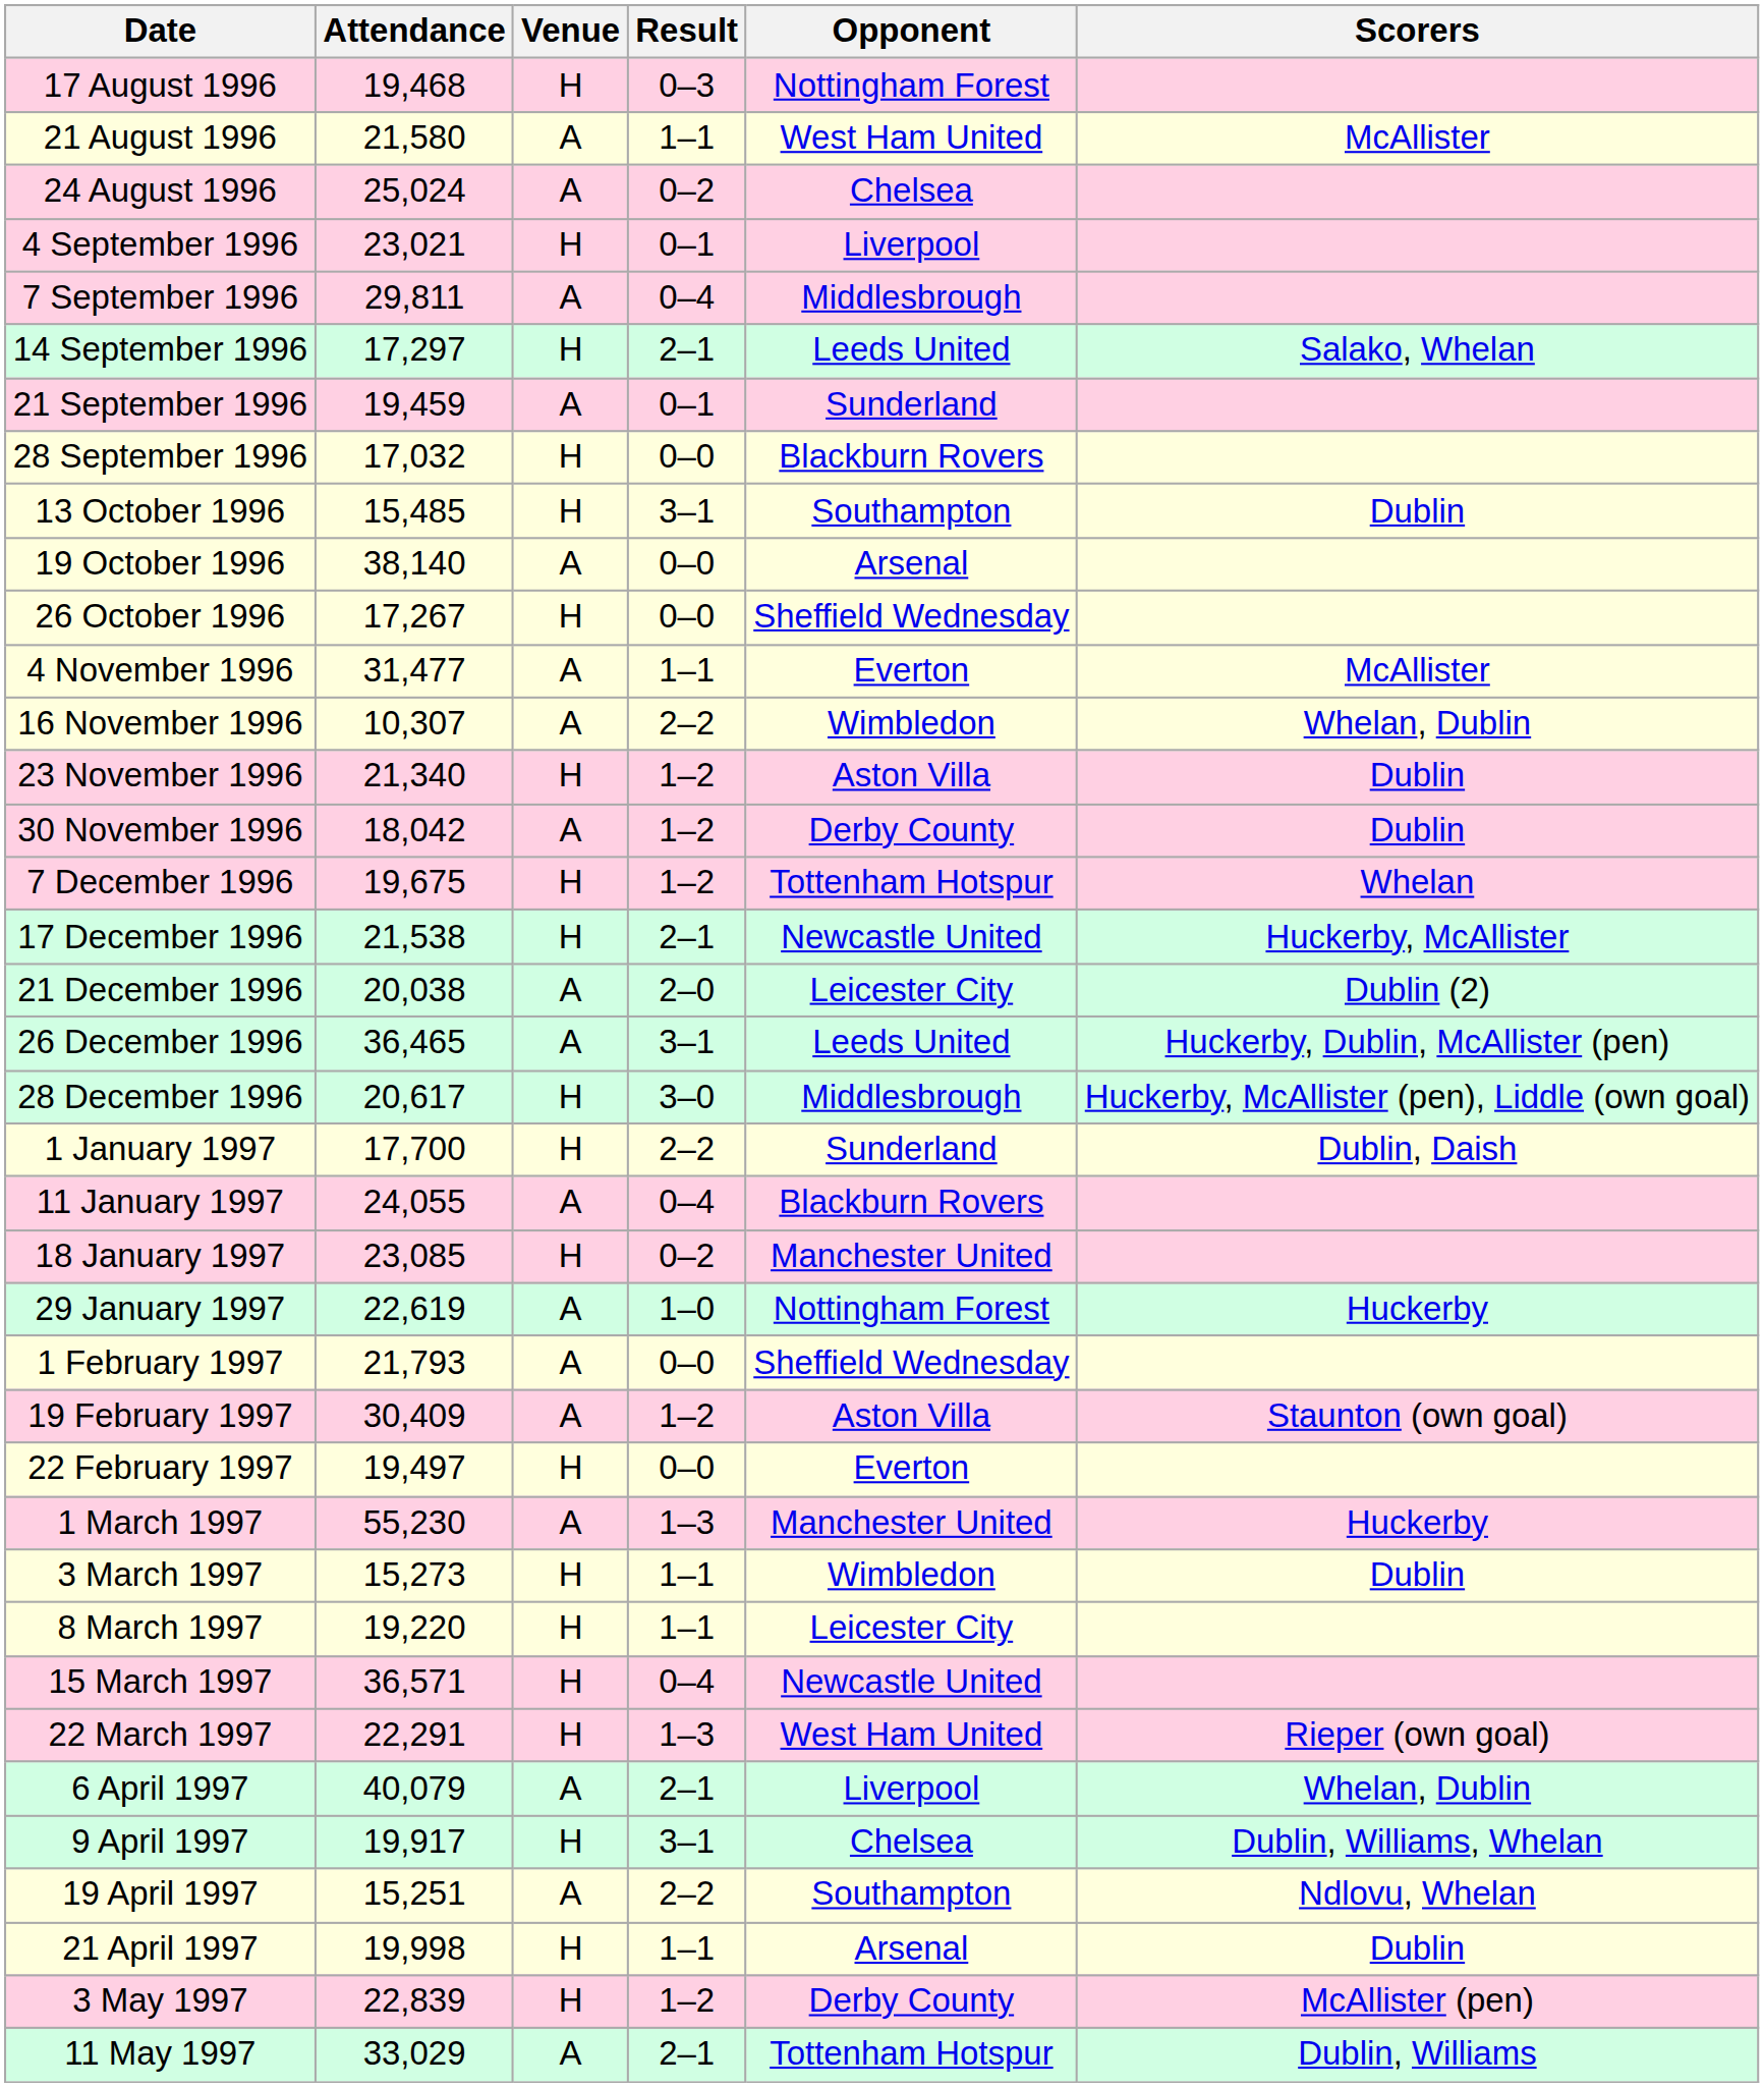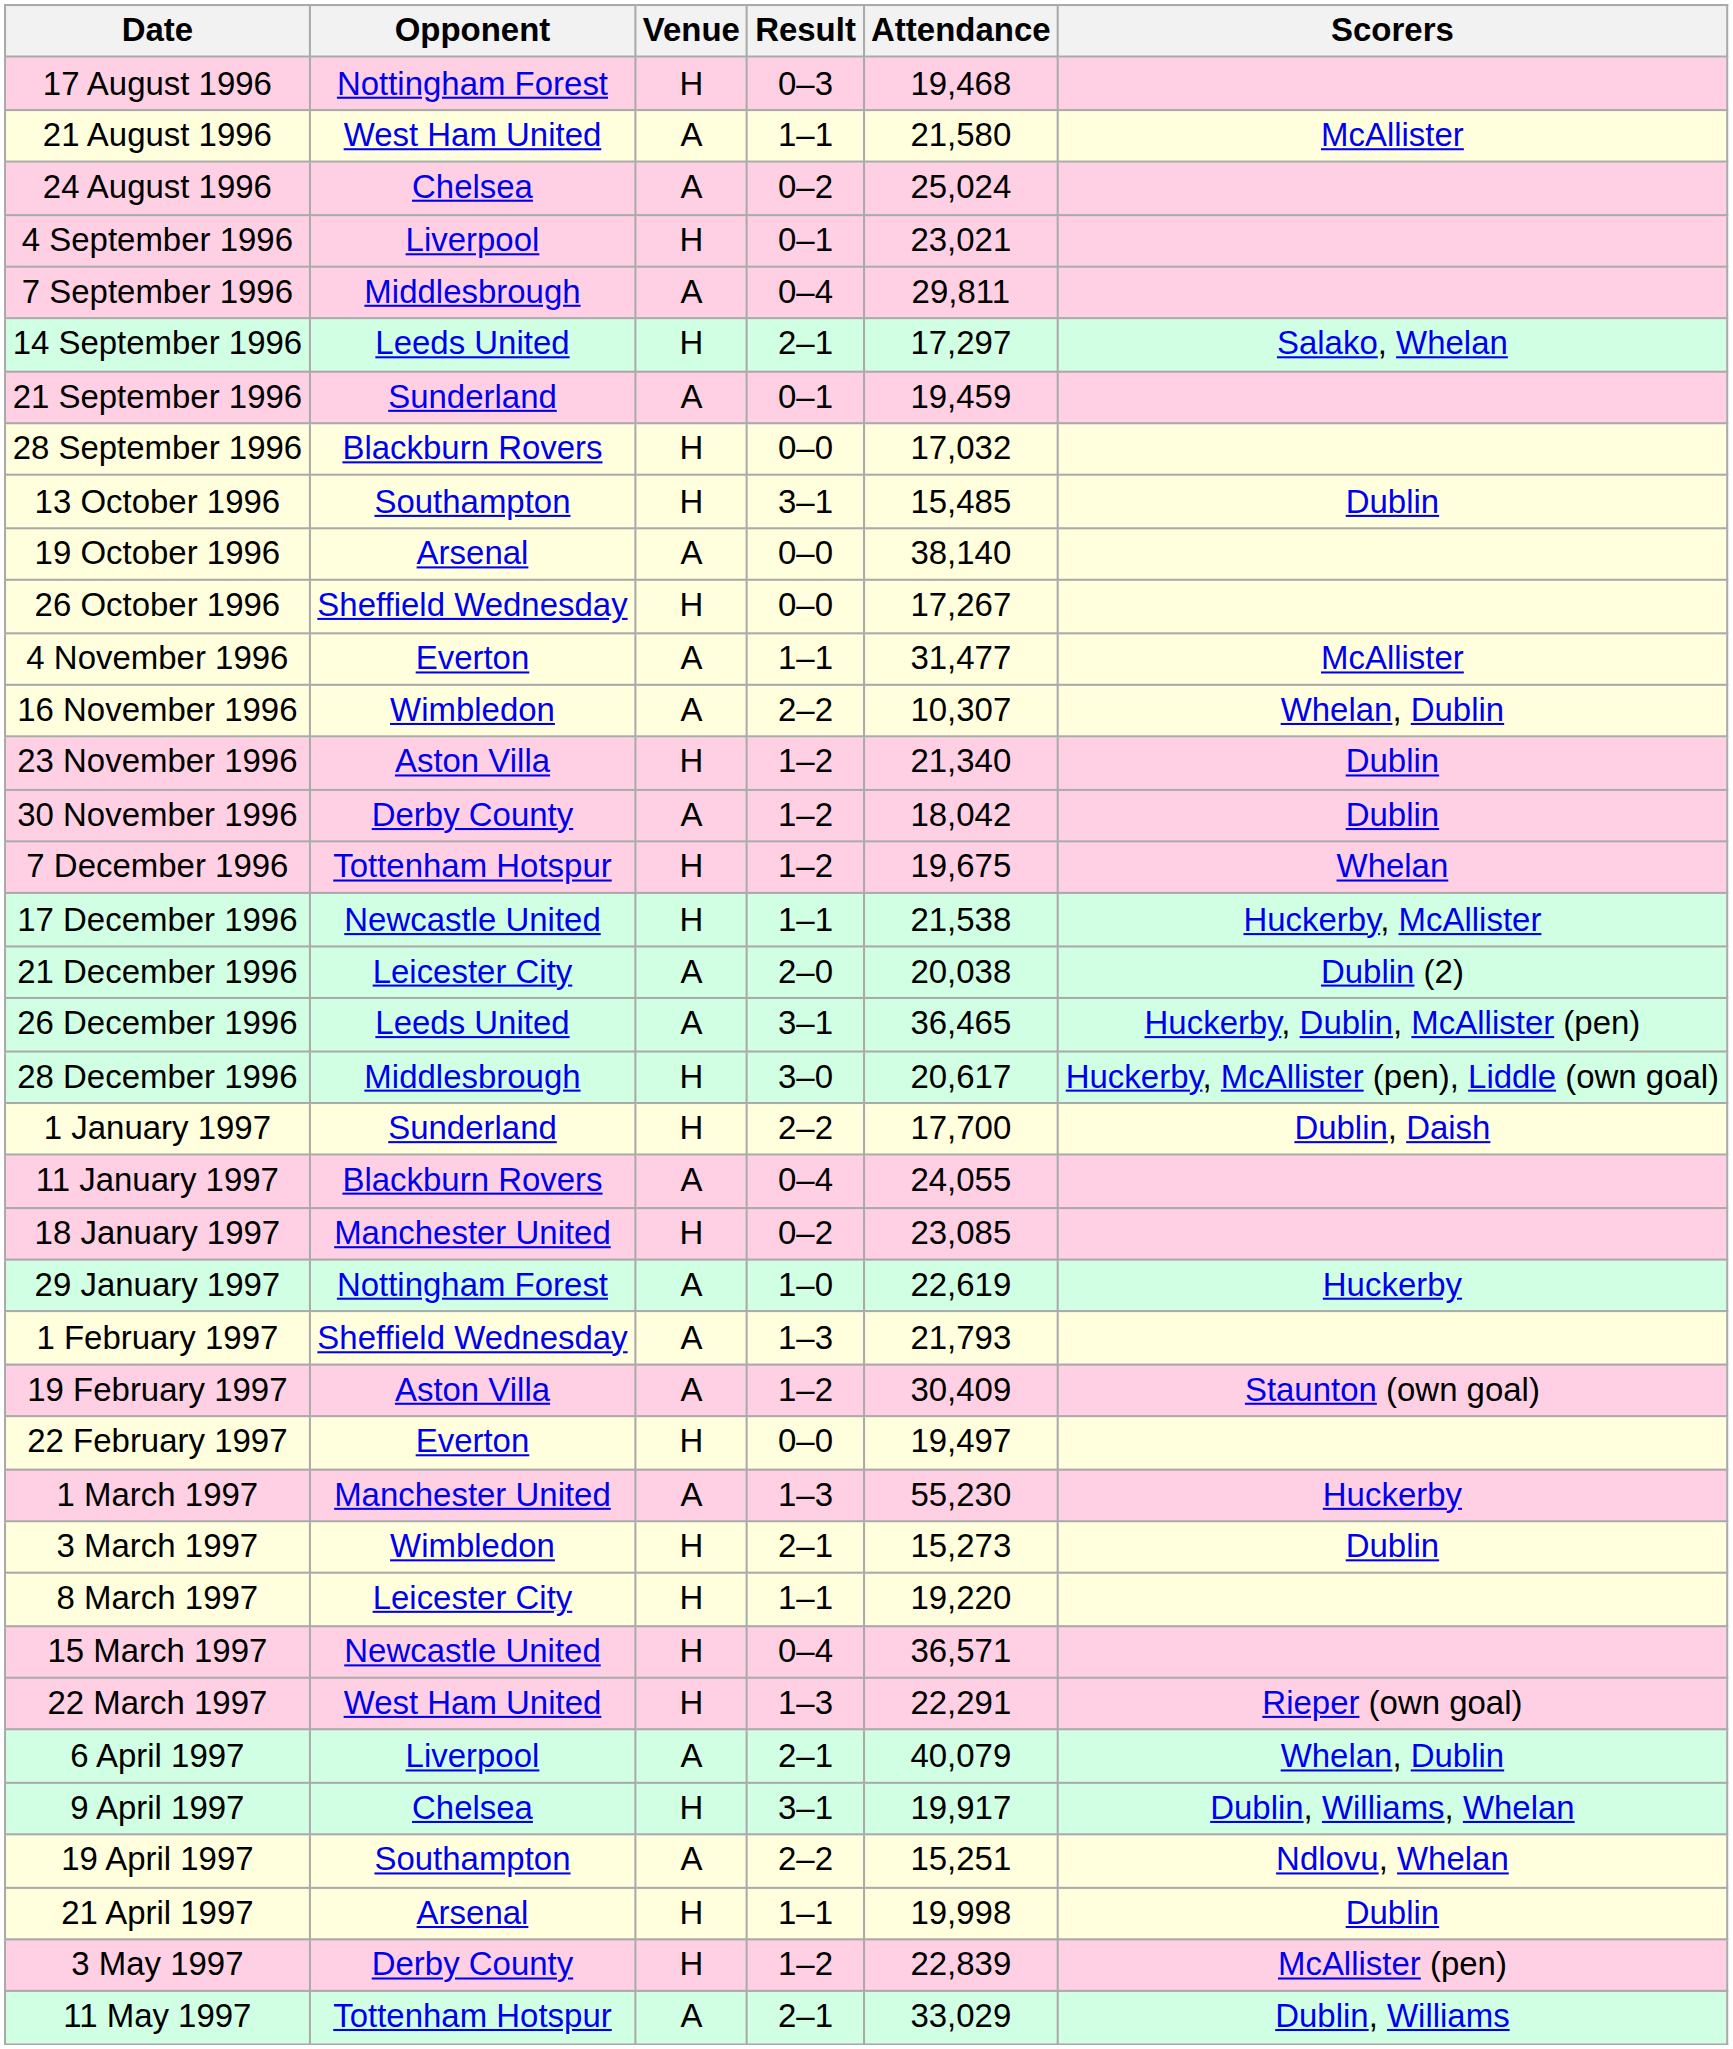columns swapped: Opponent <-> Attendance
17 December 1996 | Result: 2–1 -> 1–1
1 February 1997 | Result: 0–0 -> 1–3
3 March 1997 | Result: 1–1 -> 2–1
